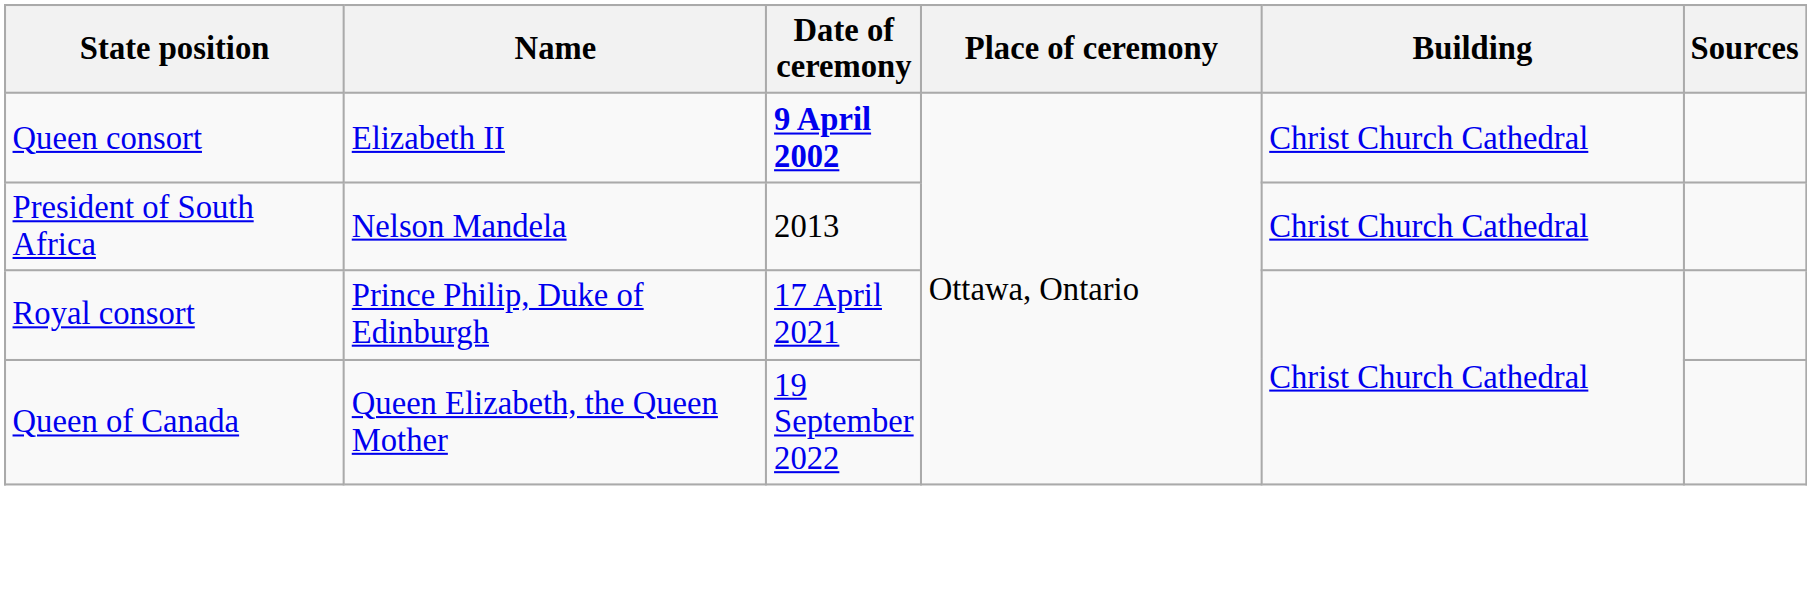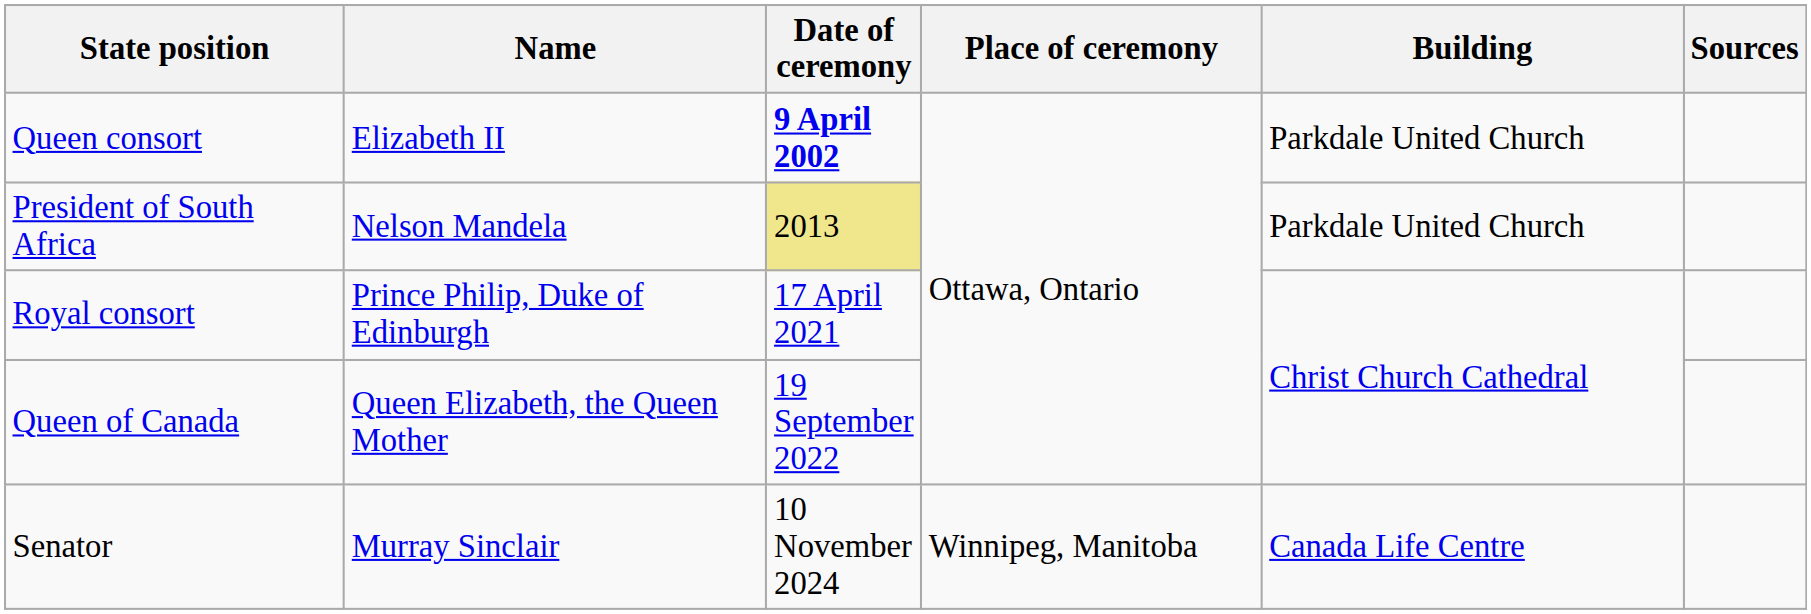Queen consort | Building: Christ Church Cathedral -> Parkdale United Church
President of South Africa | Date of ceremony: no background -> khaki background
President of South Africa | Building: Christ Church Cathedral -> Parkdale United Church
+ row: Senator | Murray Sinclair | 10 November 2024 | Winnipeg, Manitoba | Canada Life Centre
